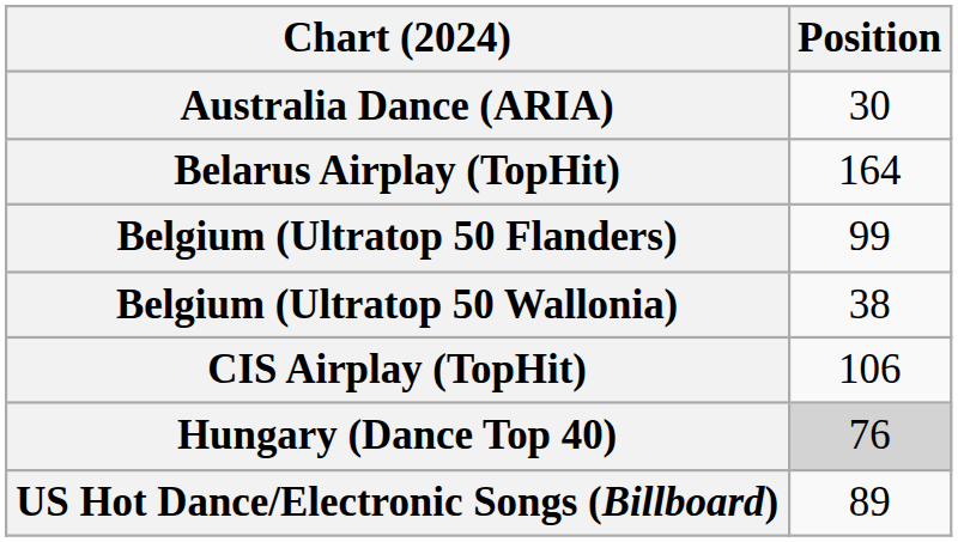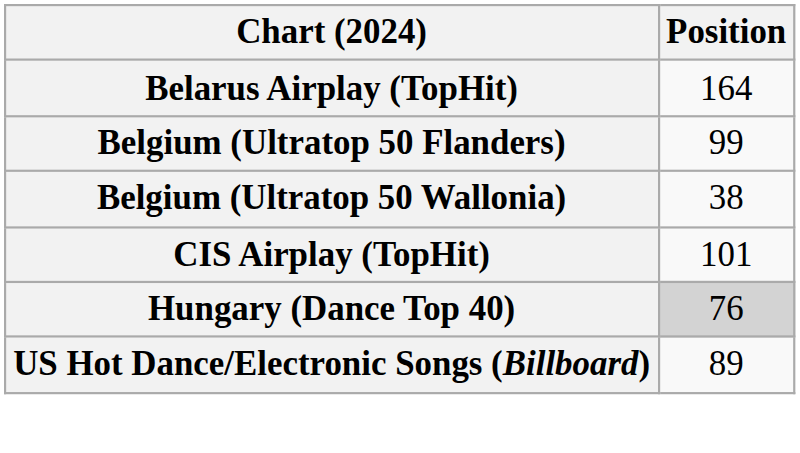- row: Australia Dance (ARIA) | 30
CIS Airplay (TopHit) | Position: 106 -> 101
